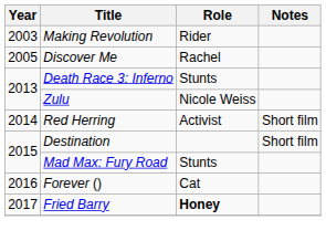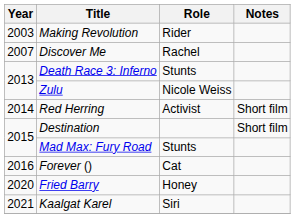Discover Me | Year: 2005 -> 2007
Fried Barry | Year: 2017 -> 2020
Fried Barry | Role: bold -> normal
+ row: 2021 | Kaalgat Karel | Siri
